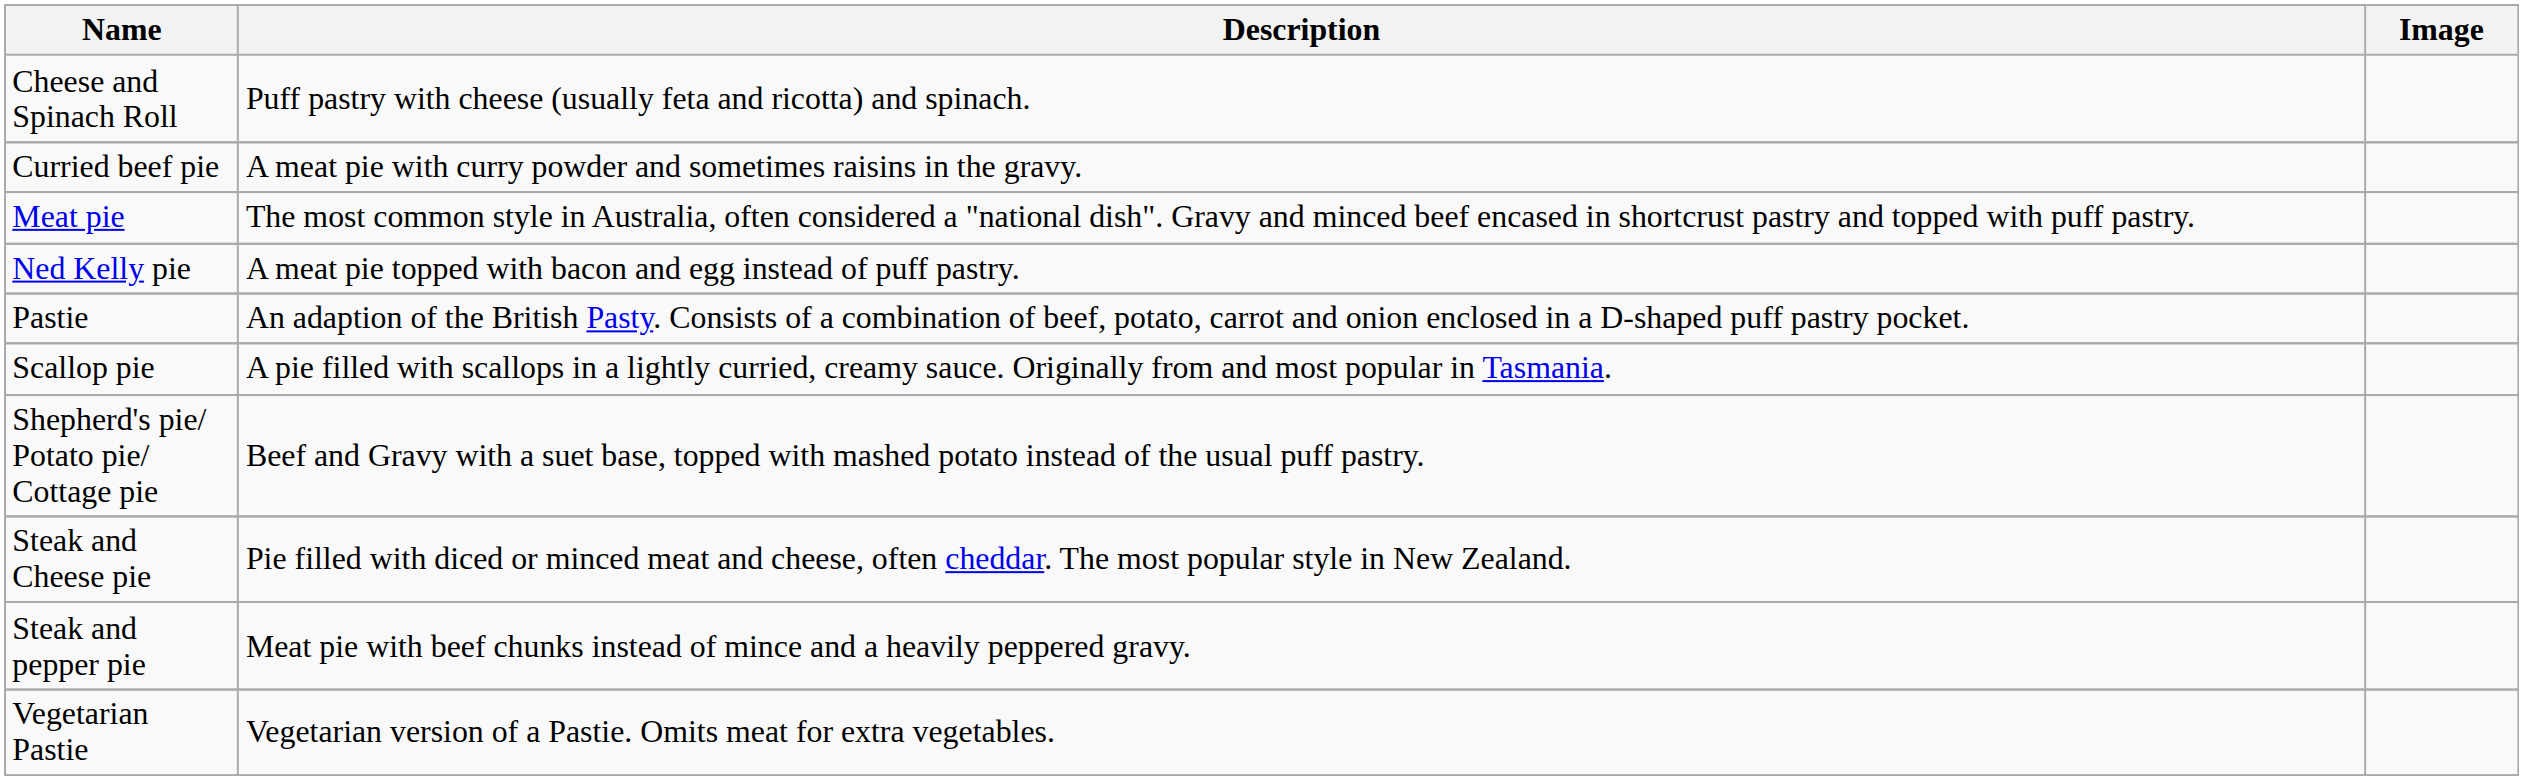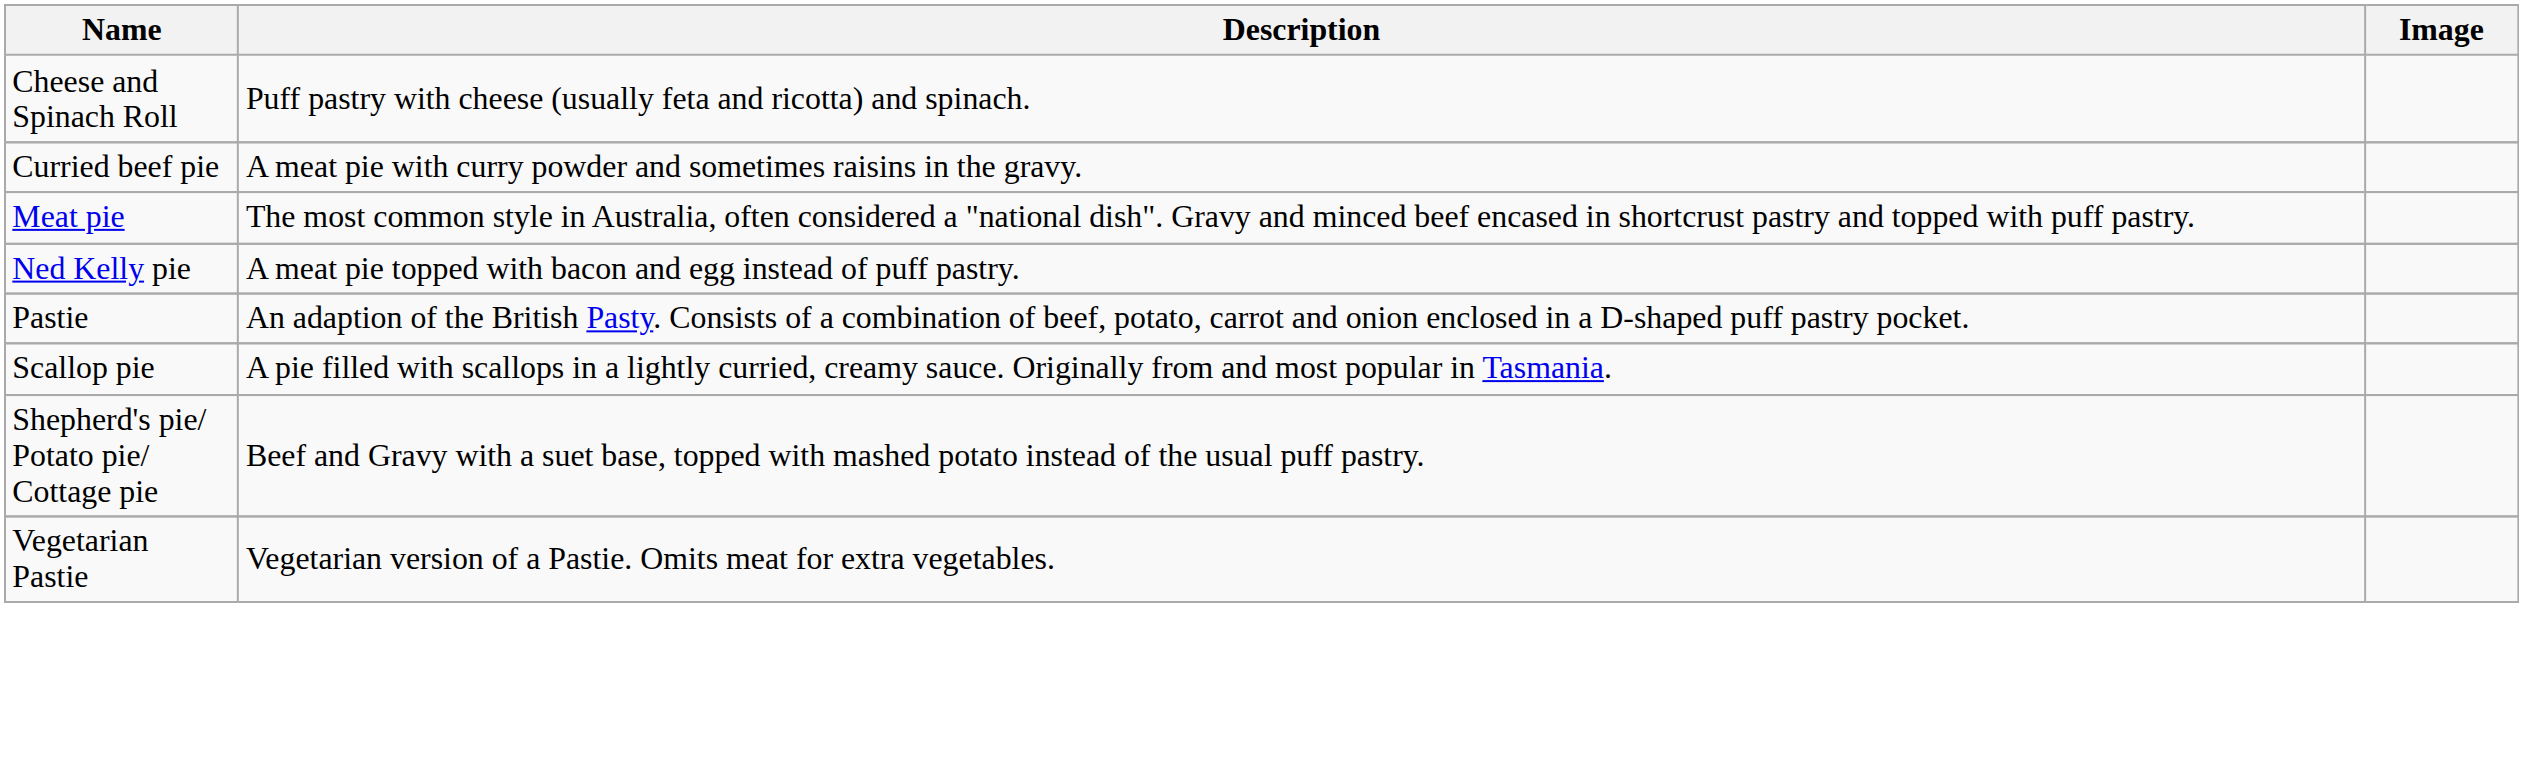- row: Steak and Cheese pie | Pie filled with diced or minced meat and cheese, often cheddar. The most popular style in New Zealand.
- row: Steak and pepper pie | Meat pie with beef chunks instead of mince and a heavily peppered gravy.
